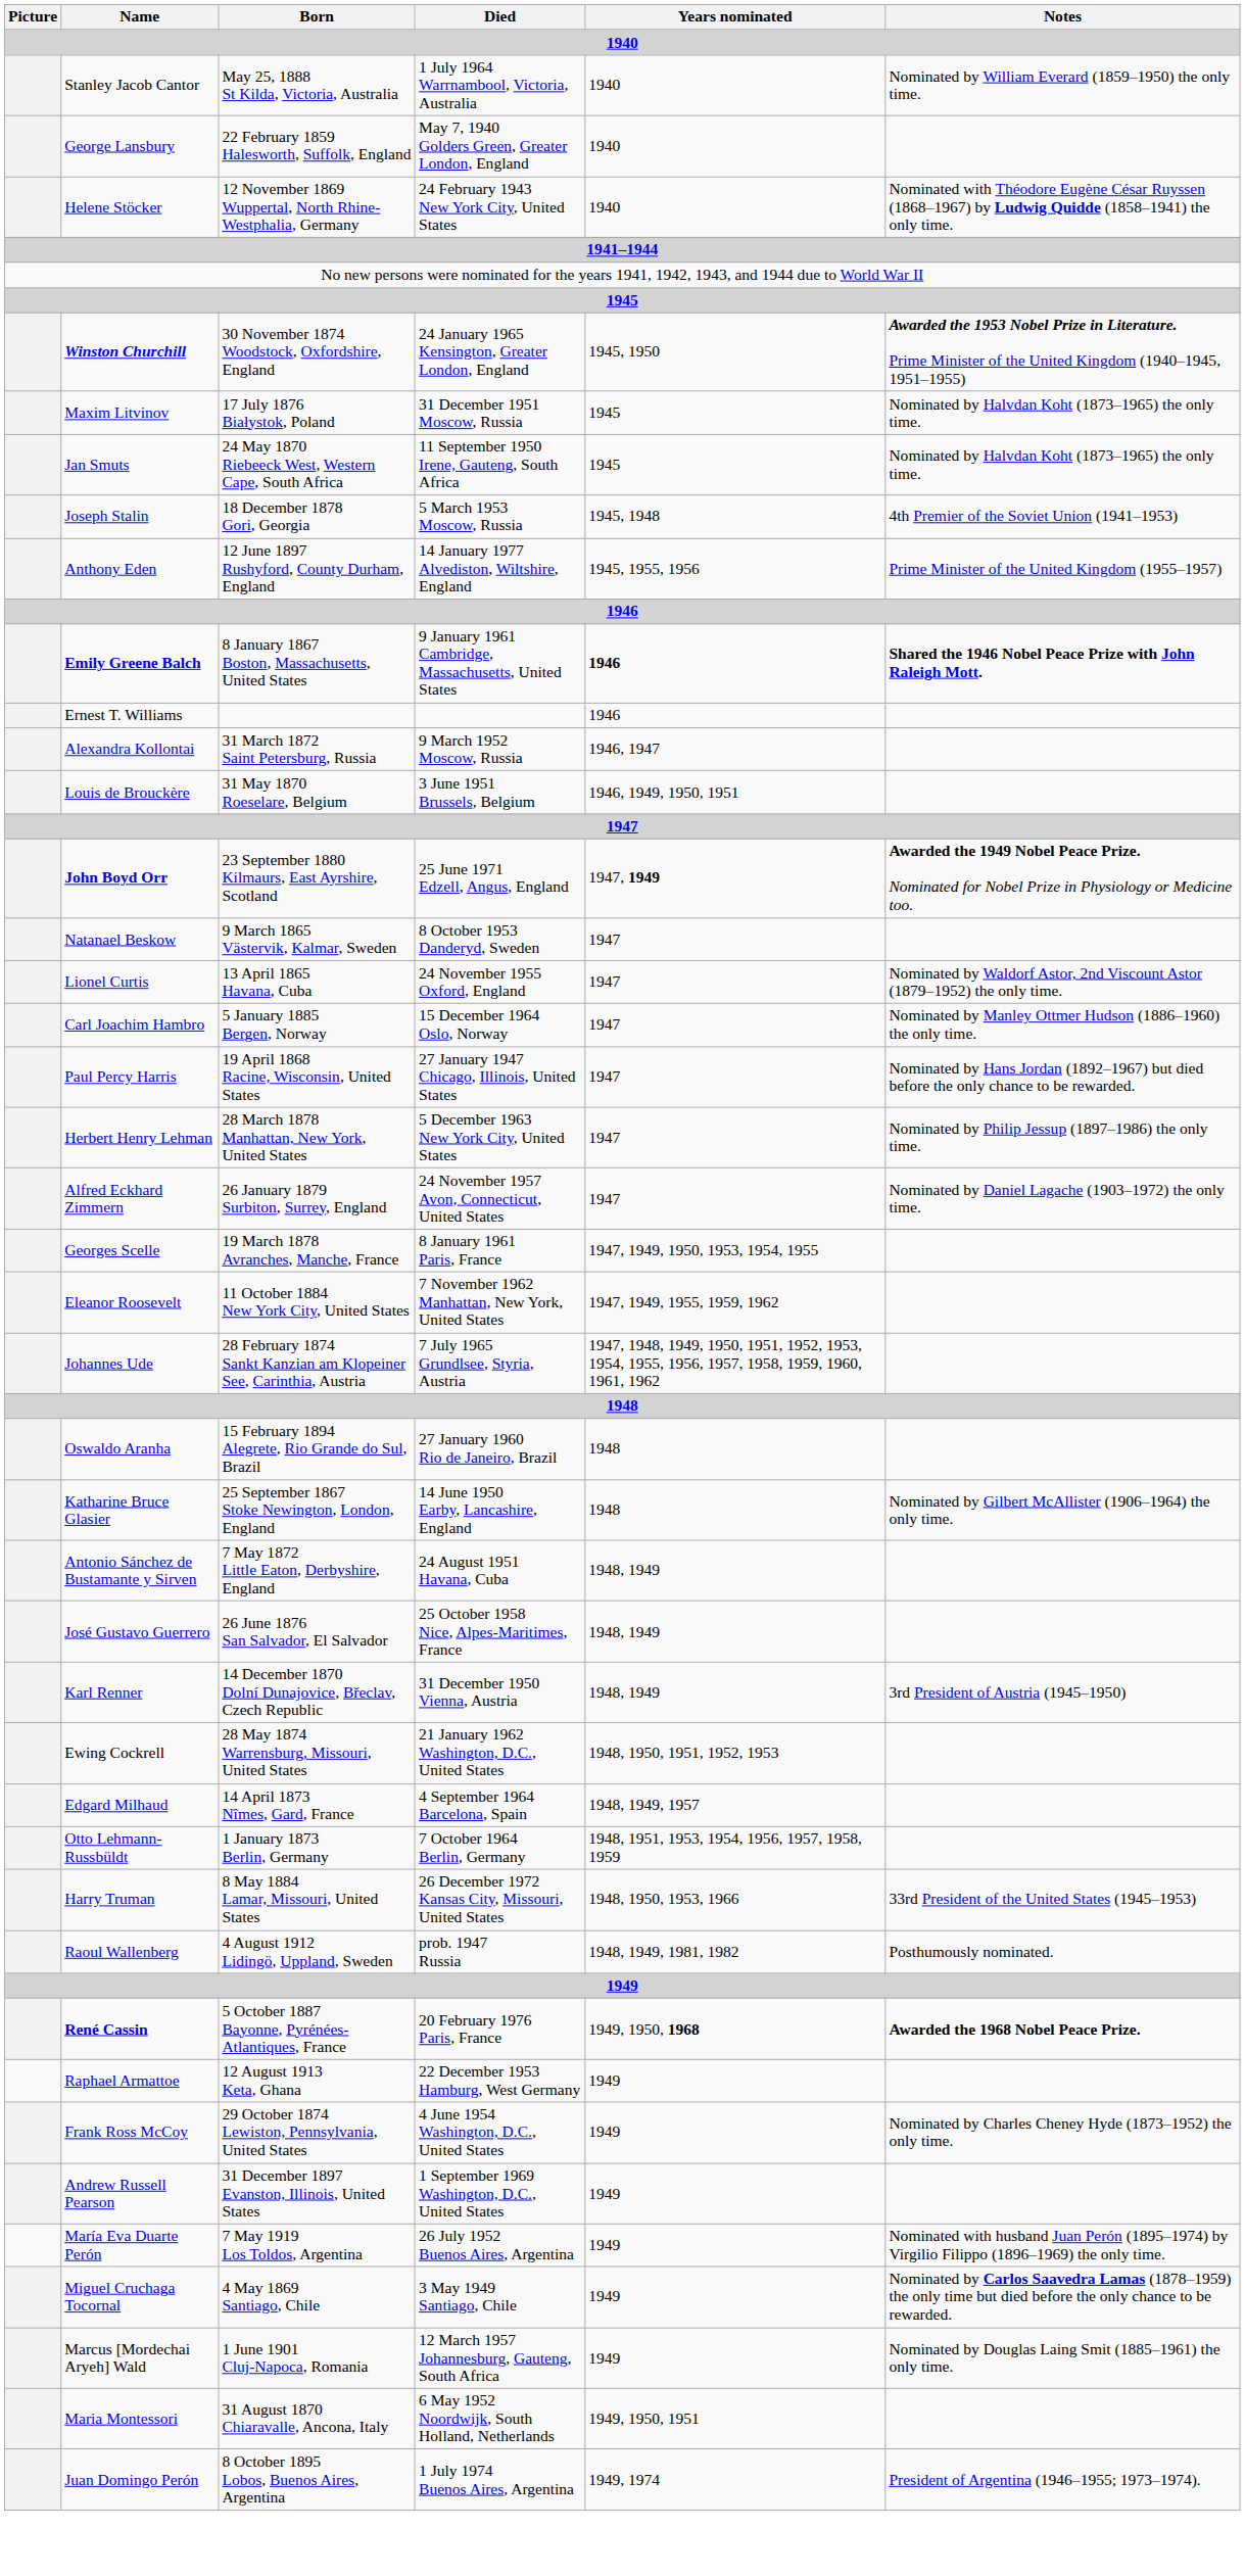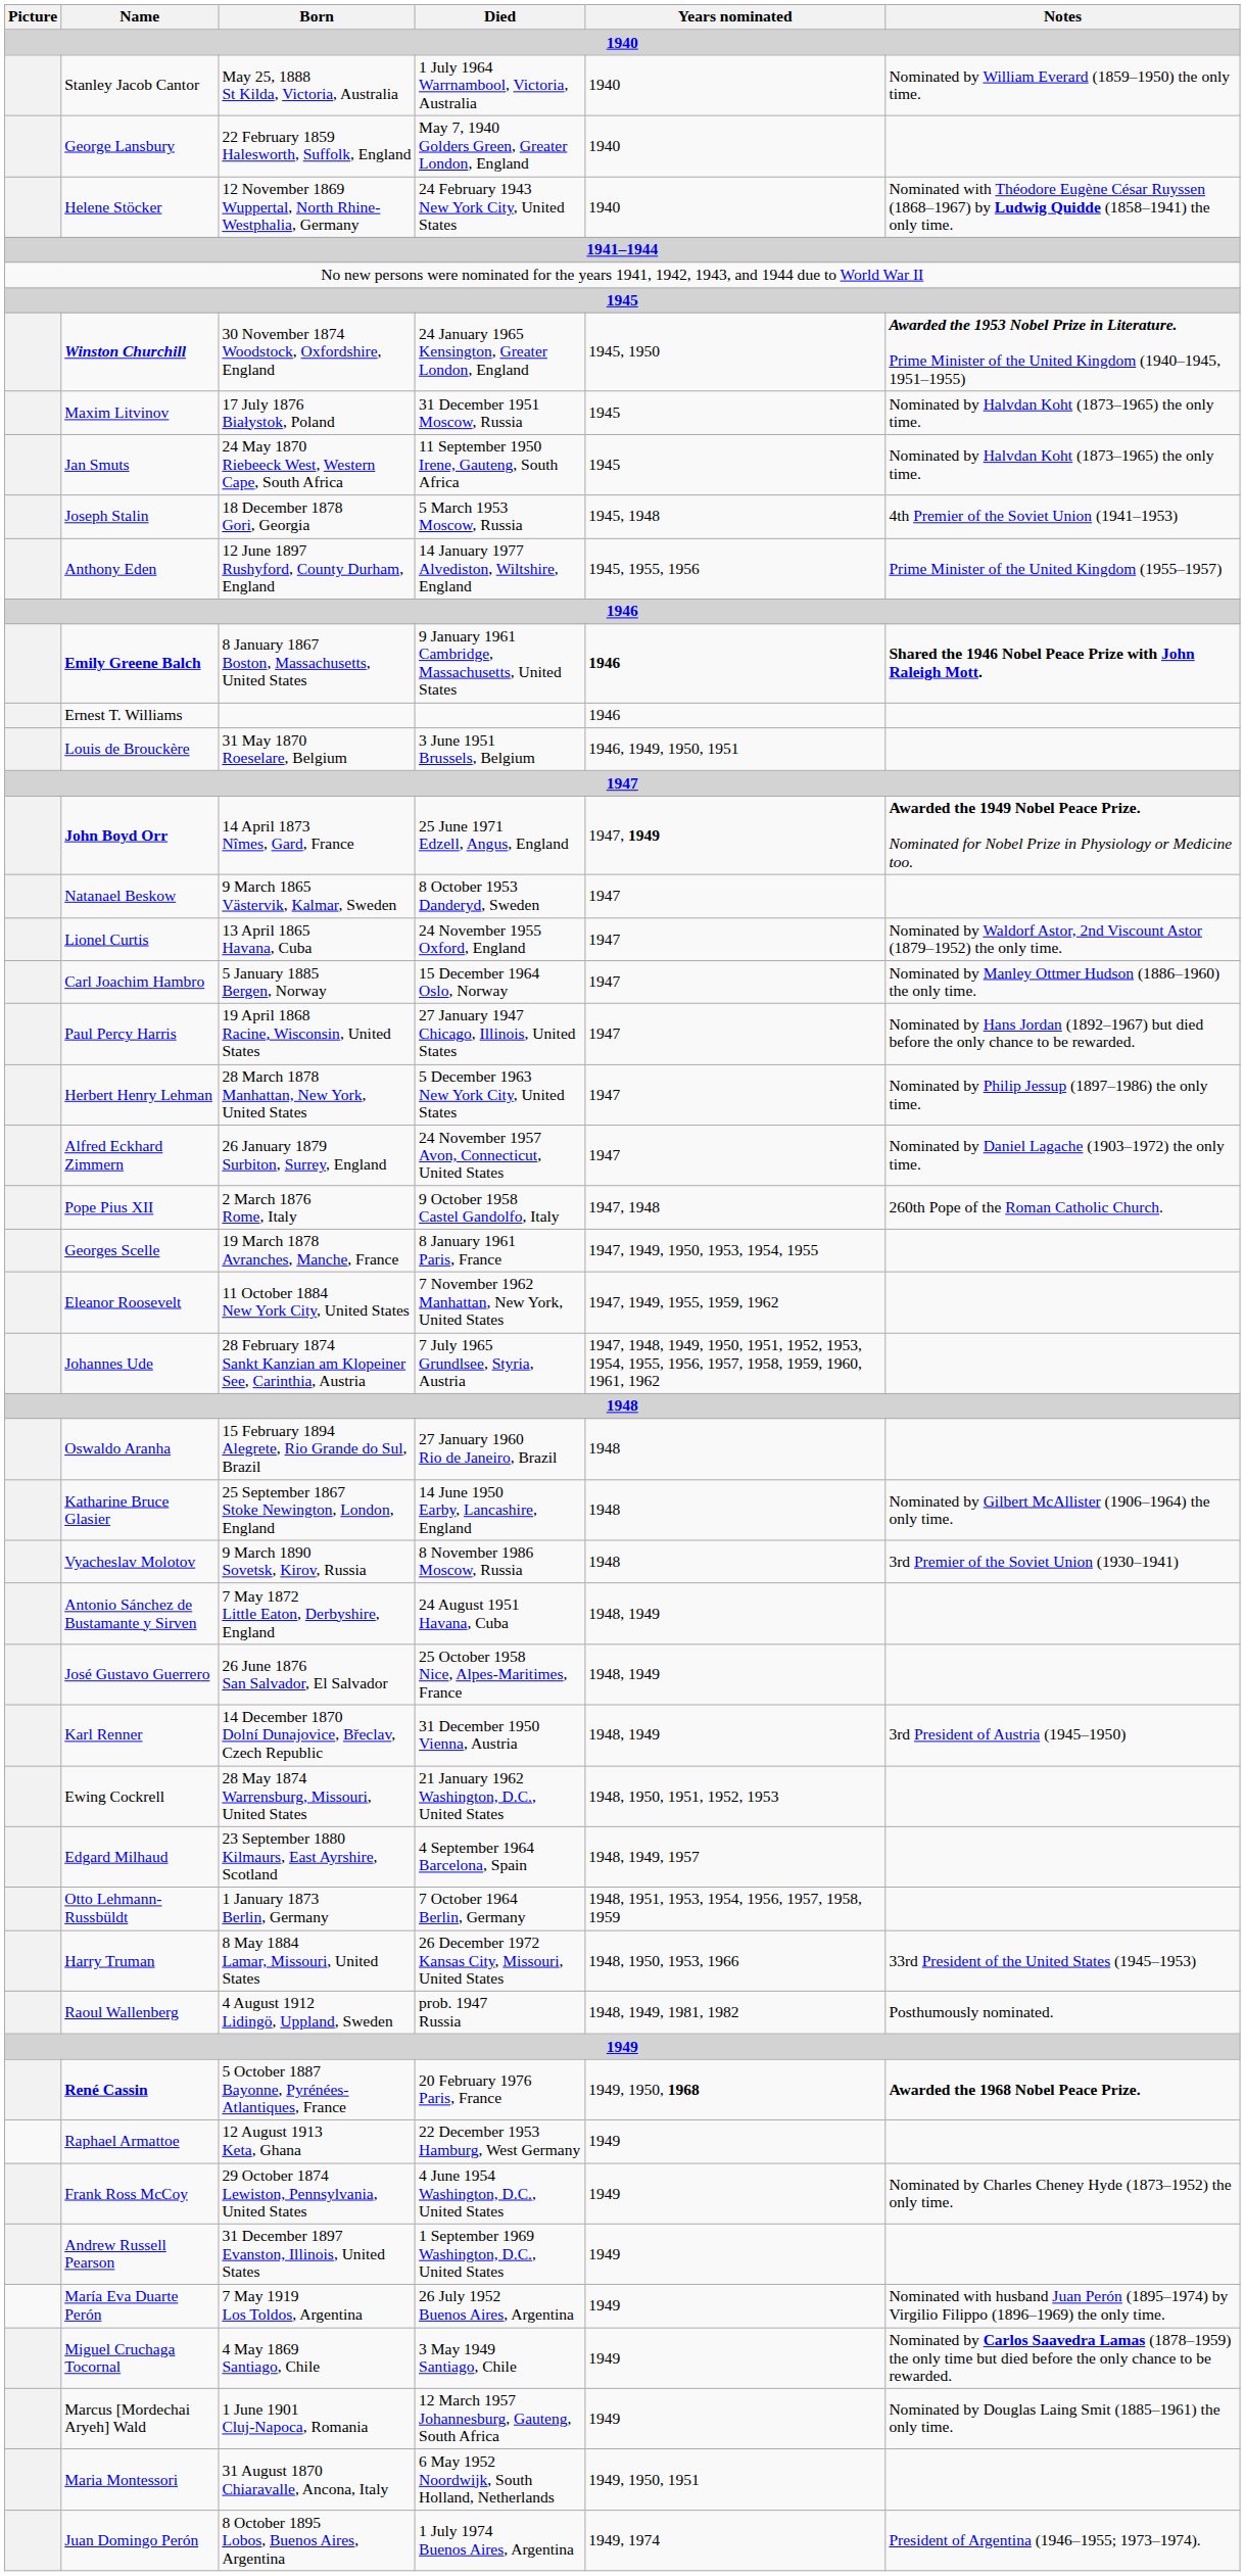- row: Alexandra Kollontai | 31 March 1872 Saint Petersburg, Russia | 9 March 1952 Moscow, Russia | 1946, 1947
John Boyd Orr | Born: 23 September 1880 Kilmaurs, East Ayrshire, Scotland -> 14 April 1873 Nîmes, Gard, France
+ row: Pope Pius XII | 2 March 1876 Rome, Italy | 9 October 1958 Castel Gandolfo, Italy | 1947, 1948 | 260th Pope of the Roman Catholic Church.
+ row: Vyacheslav Molotov | 9 March 1890 Sovetsk, Kirov, Russia | 8 November 1986 Moscow, Russia | 1948 | 3rd Premier of the Soviet Union (1930–1941)
Edgard Milhaud | Born: 14 April 1873 Nîmes, Gard, France -> 23 September 1880 Kilmaurs, East Ayrshire, Scotland
